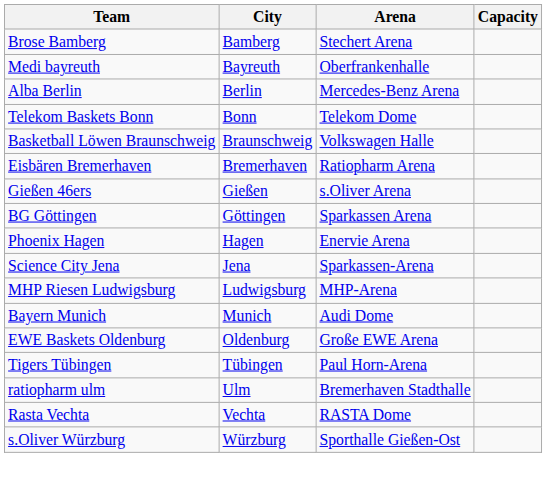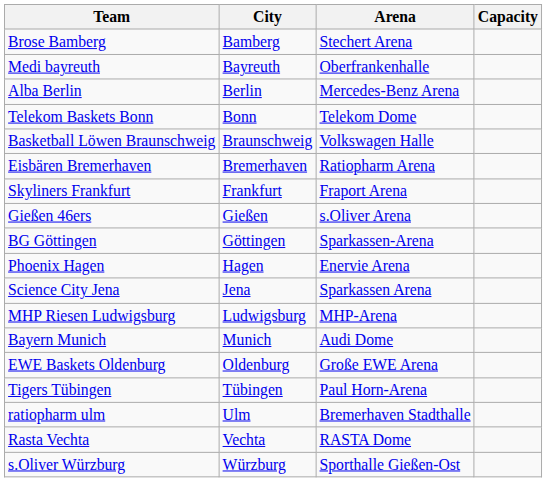+ row: Skyliners Frankfurt | Frankfurt | Fraport Arena
BG Göttingen | Arena: Sparkassen Arena -> Sparkassen-Arena
Science City Jena | Arena: Sparkassen-Arena -> Sparkassen Arena
